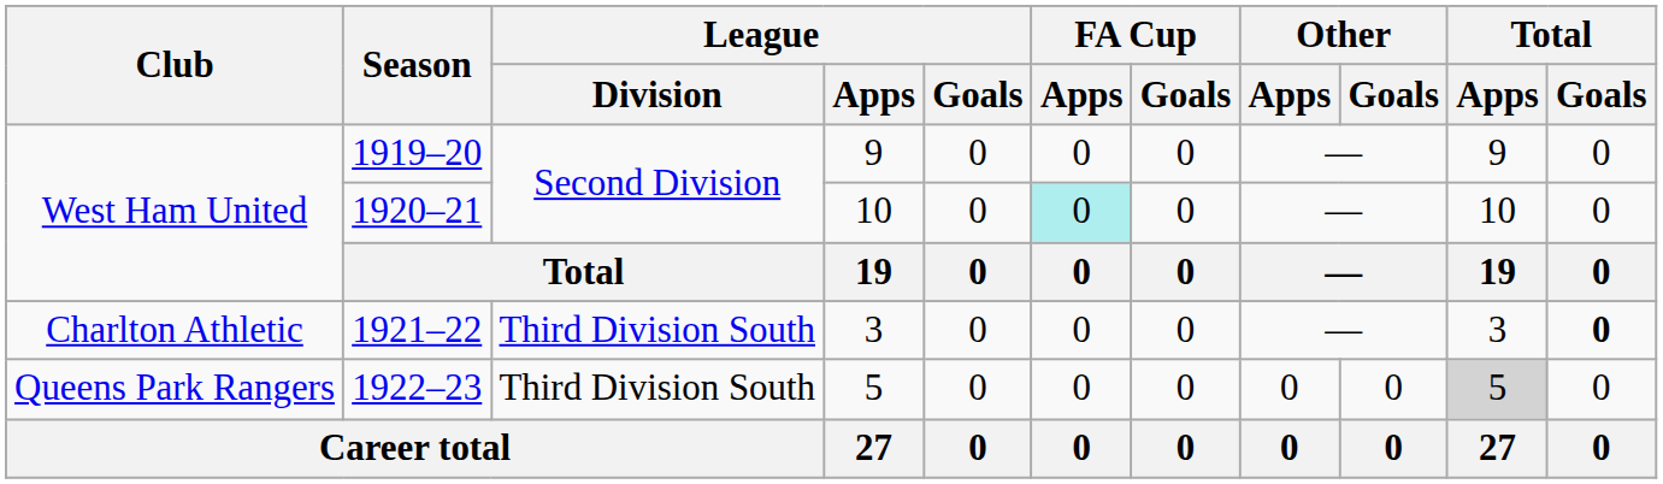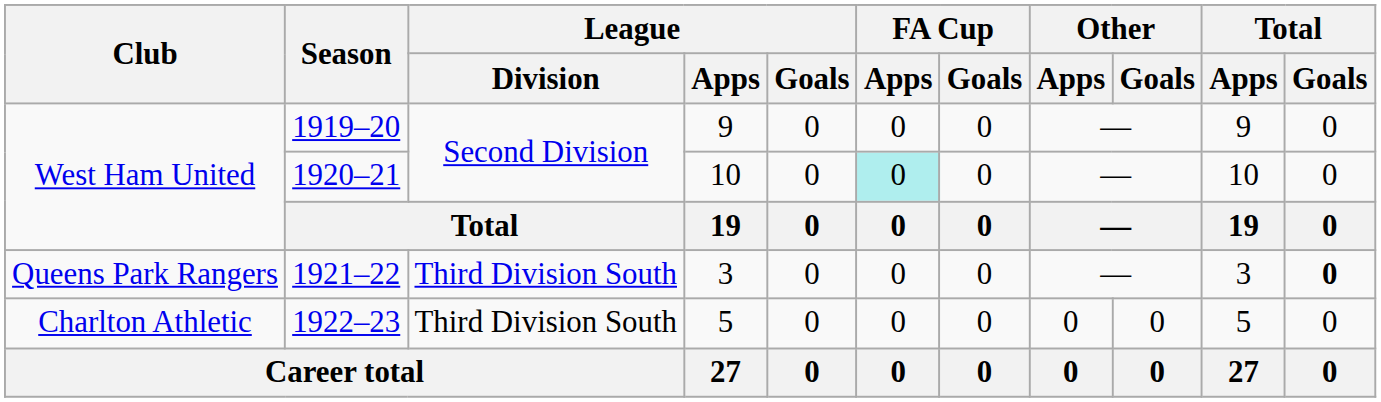1921–22 | Club: Charlton Athletic -> Queens Park Rangers
1922–23 | Club: Queens Park Rangers -> Charlton Athletic
1922–23 | Total / Apps: lightgrey background -> no background
